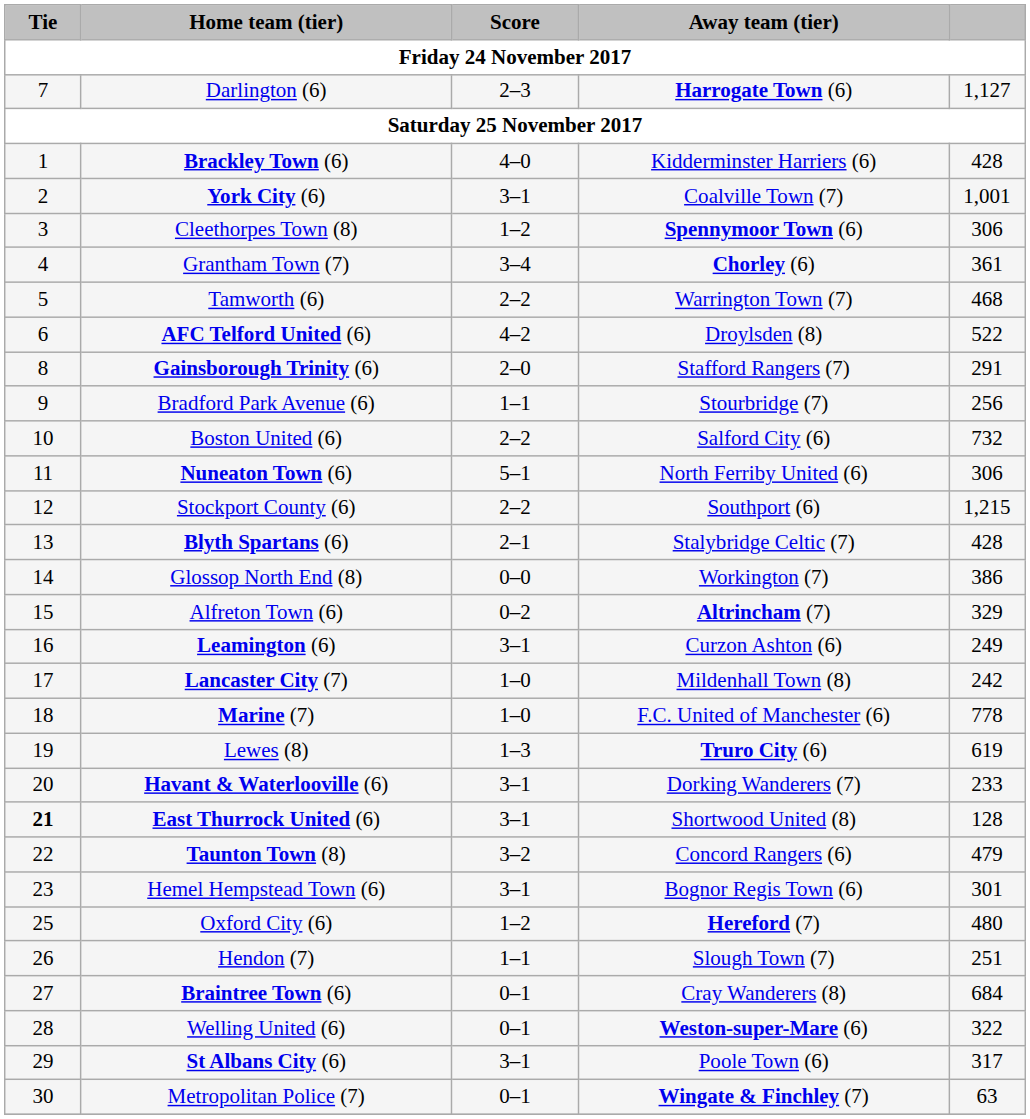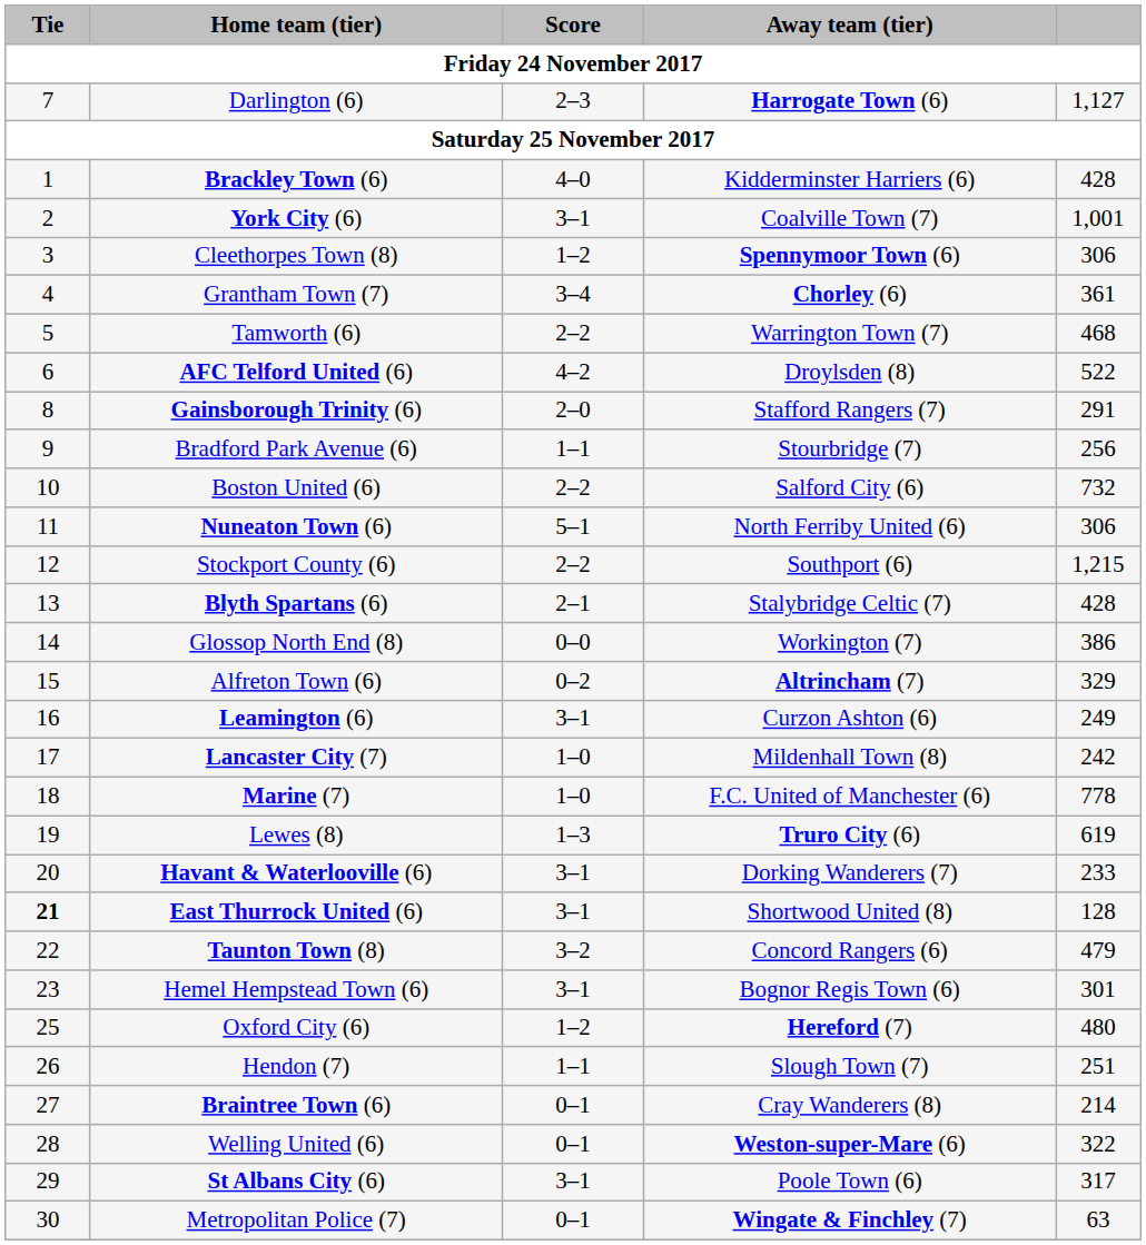Braintree Town (6) | column 5: 684 -> 214
